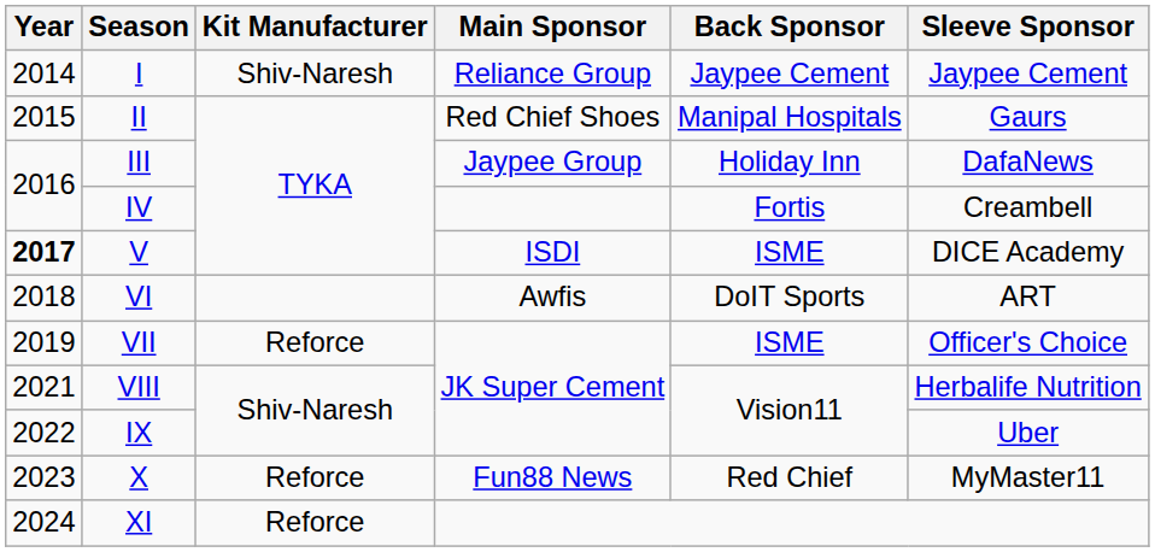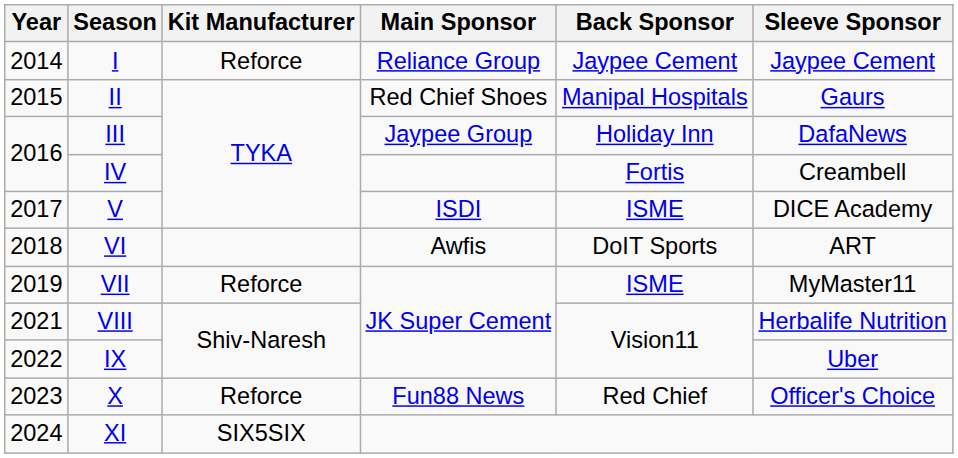I | Kit Manufacturer: Shiv-Naresh -> Reforce
V | Year: bold -> normal
VII | Sleeve Sponsor: Officer's Choice -> MyMaster11
X | Sleeve Sponsor: MyMaster11 -> Officer's Choice
XI | Kit Manufacturer: Reforce -> SIX5SIX
